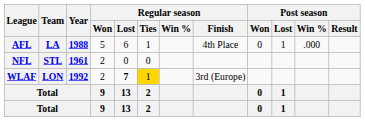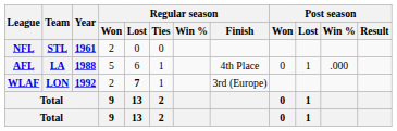rows swapped: NFL <-> AFL
WLAF | Regular season / Ties: gold background -> no background
